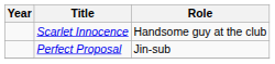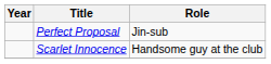rows swapped: Scarlet Innocence <-> Perfect Proposal
